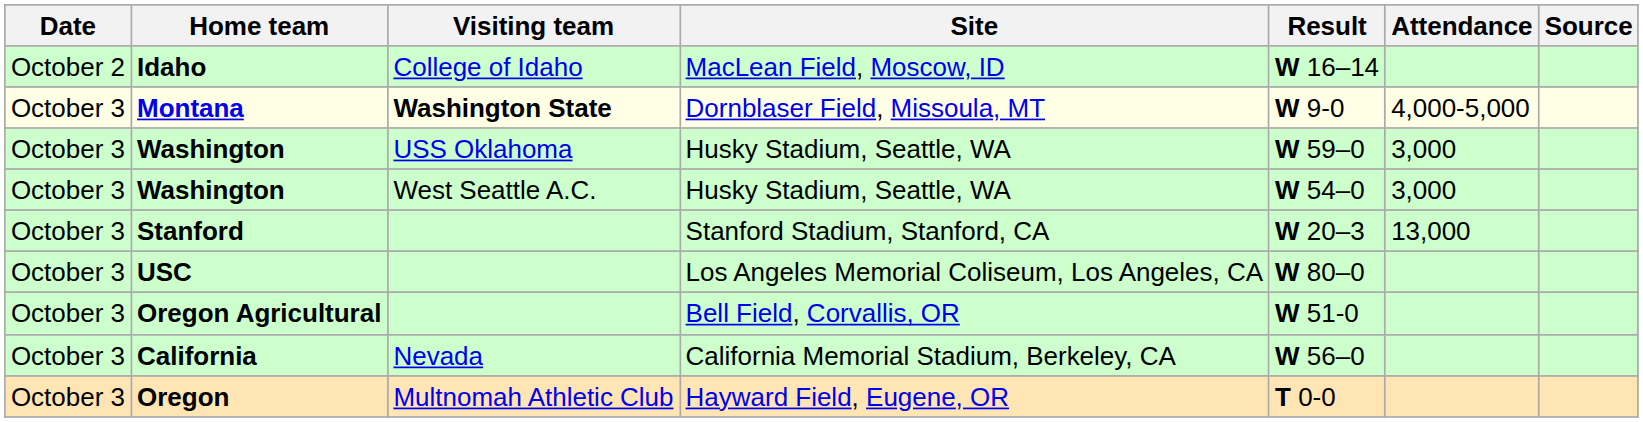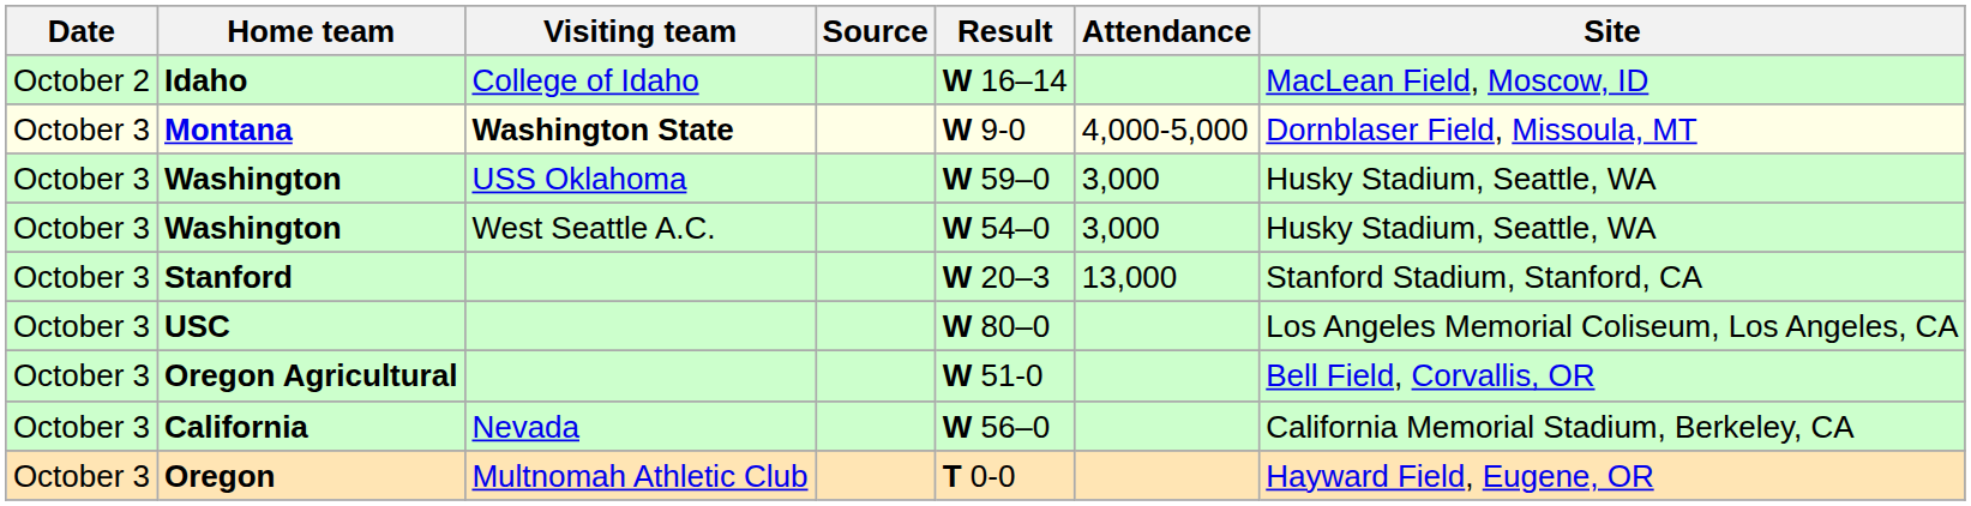columns swapped: Site <-> Source
